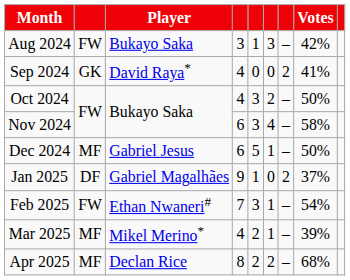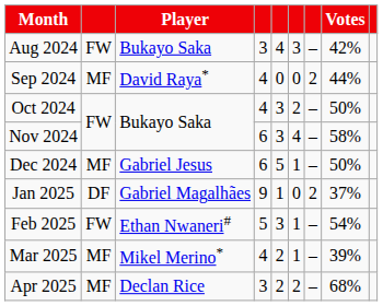Aug 2024 | column 5: 1 -> 4
Sep 2024 | column 2: GK -> MF
Sep 2024 | Votes: 41% -> 44%
Feb 2025 | column 4: 7 -> 5
Apr 2025 | column 4: 8 -> 3
